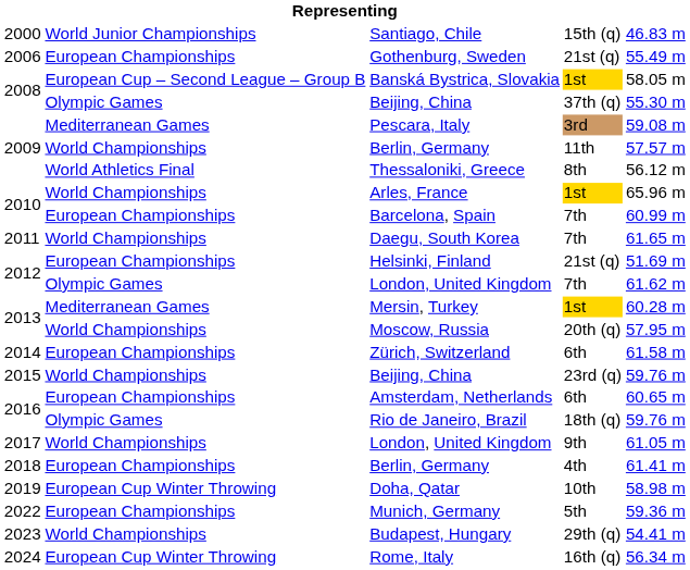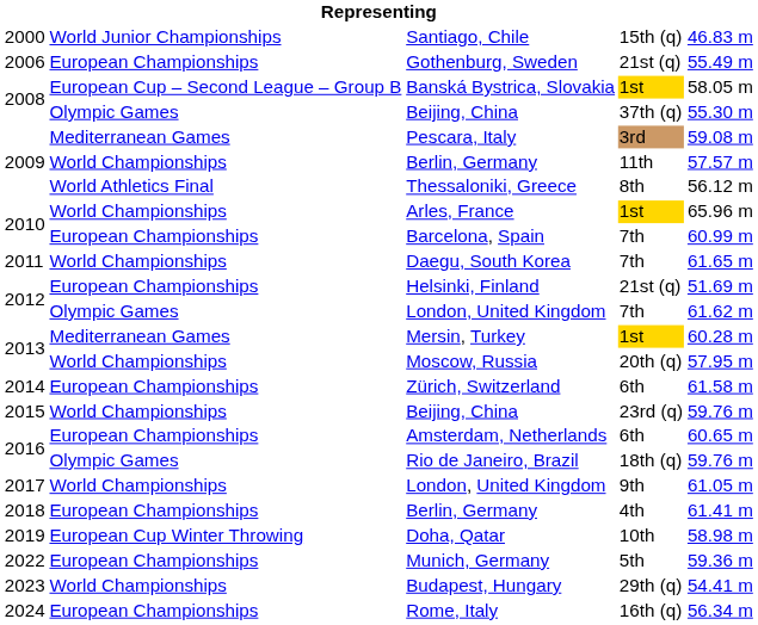Rome, Italy | column 2: European Cup Winter Throwing -> European Championships
